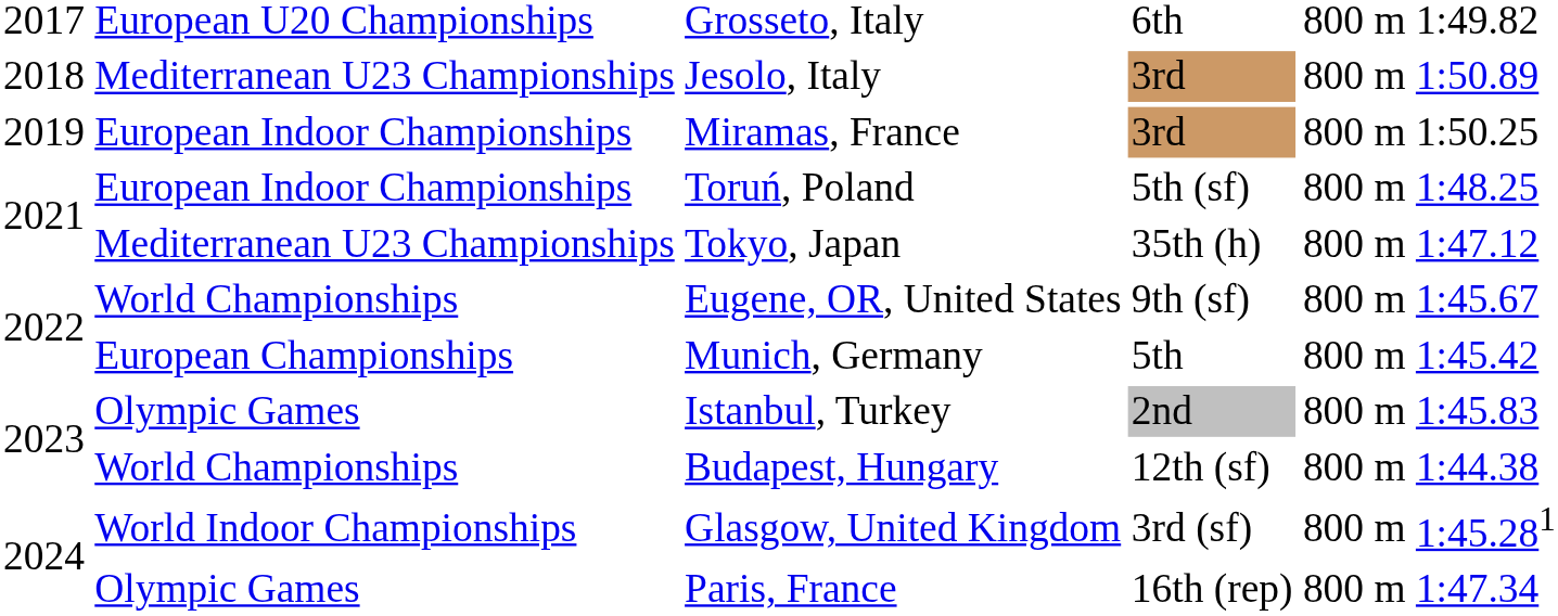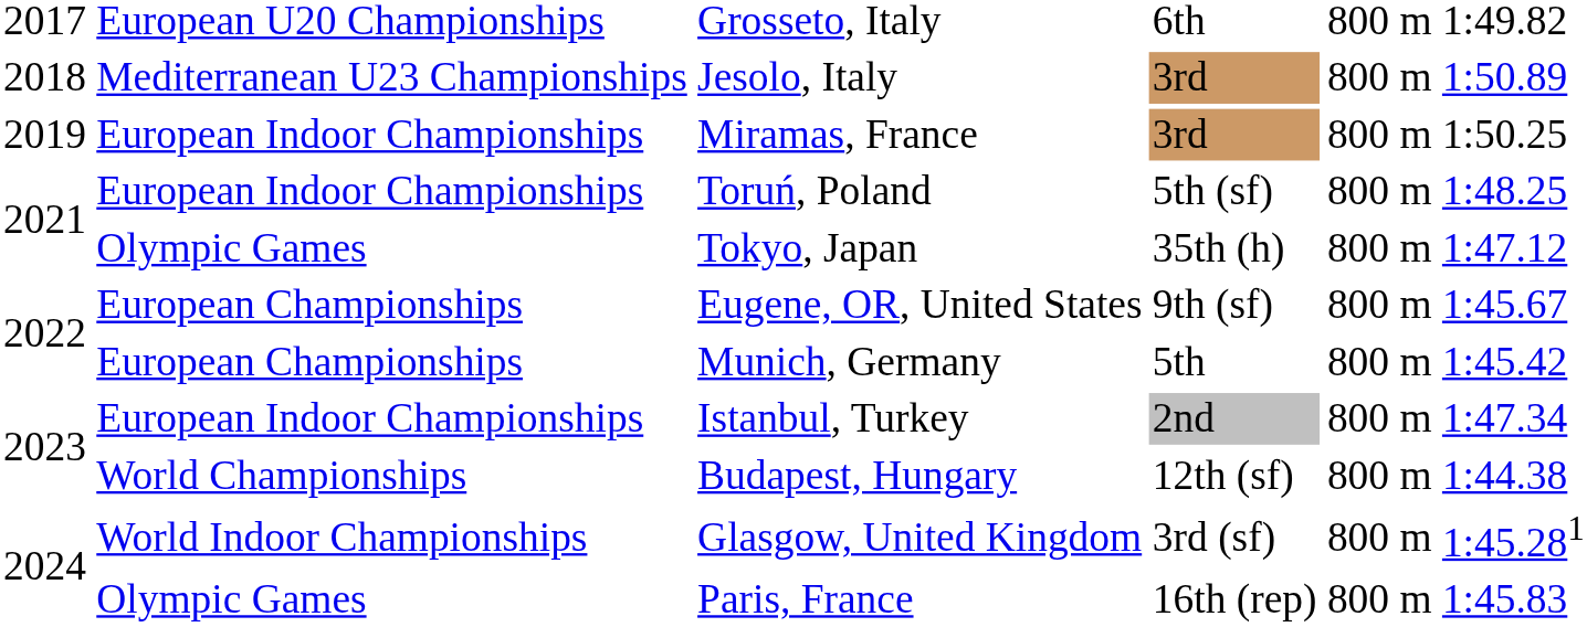Tokyo, Japan | column 2: Mediterranean U23 Championships -> Olympic Games
Eugene, OR, United States | column 2: World Championships -> European Championships
Istanbul, Turkey | column 2: Olympic Games -> European Indoor Championships
Istanbul, Turkey | column 6: 1:45.83 -> 1:47.34
Paris, France | column 6: 1:47.34 -> 1:45.83
